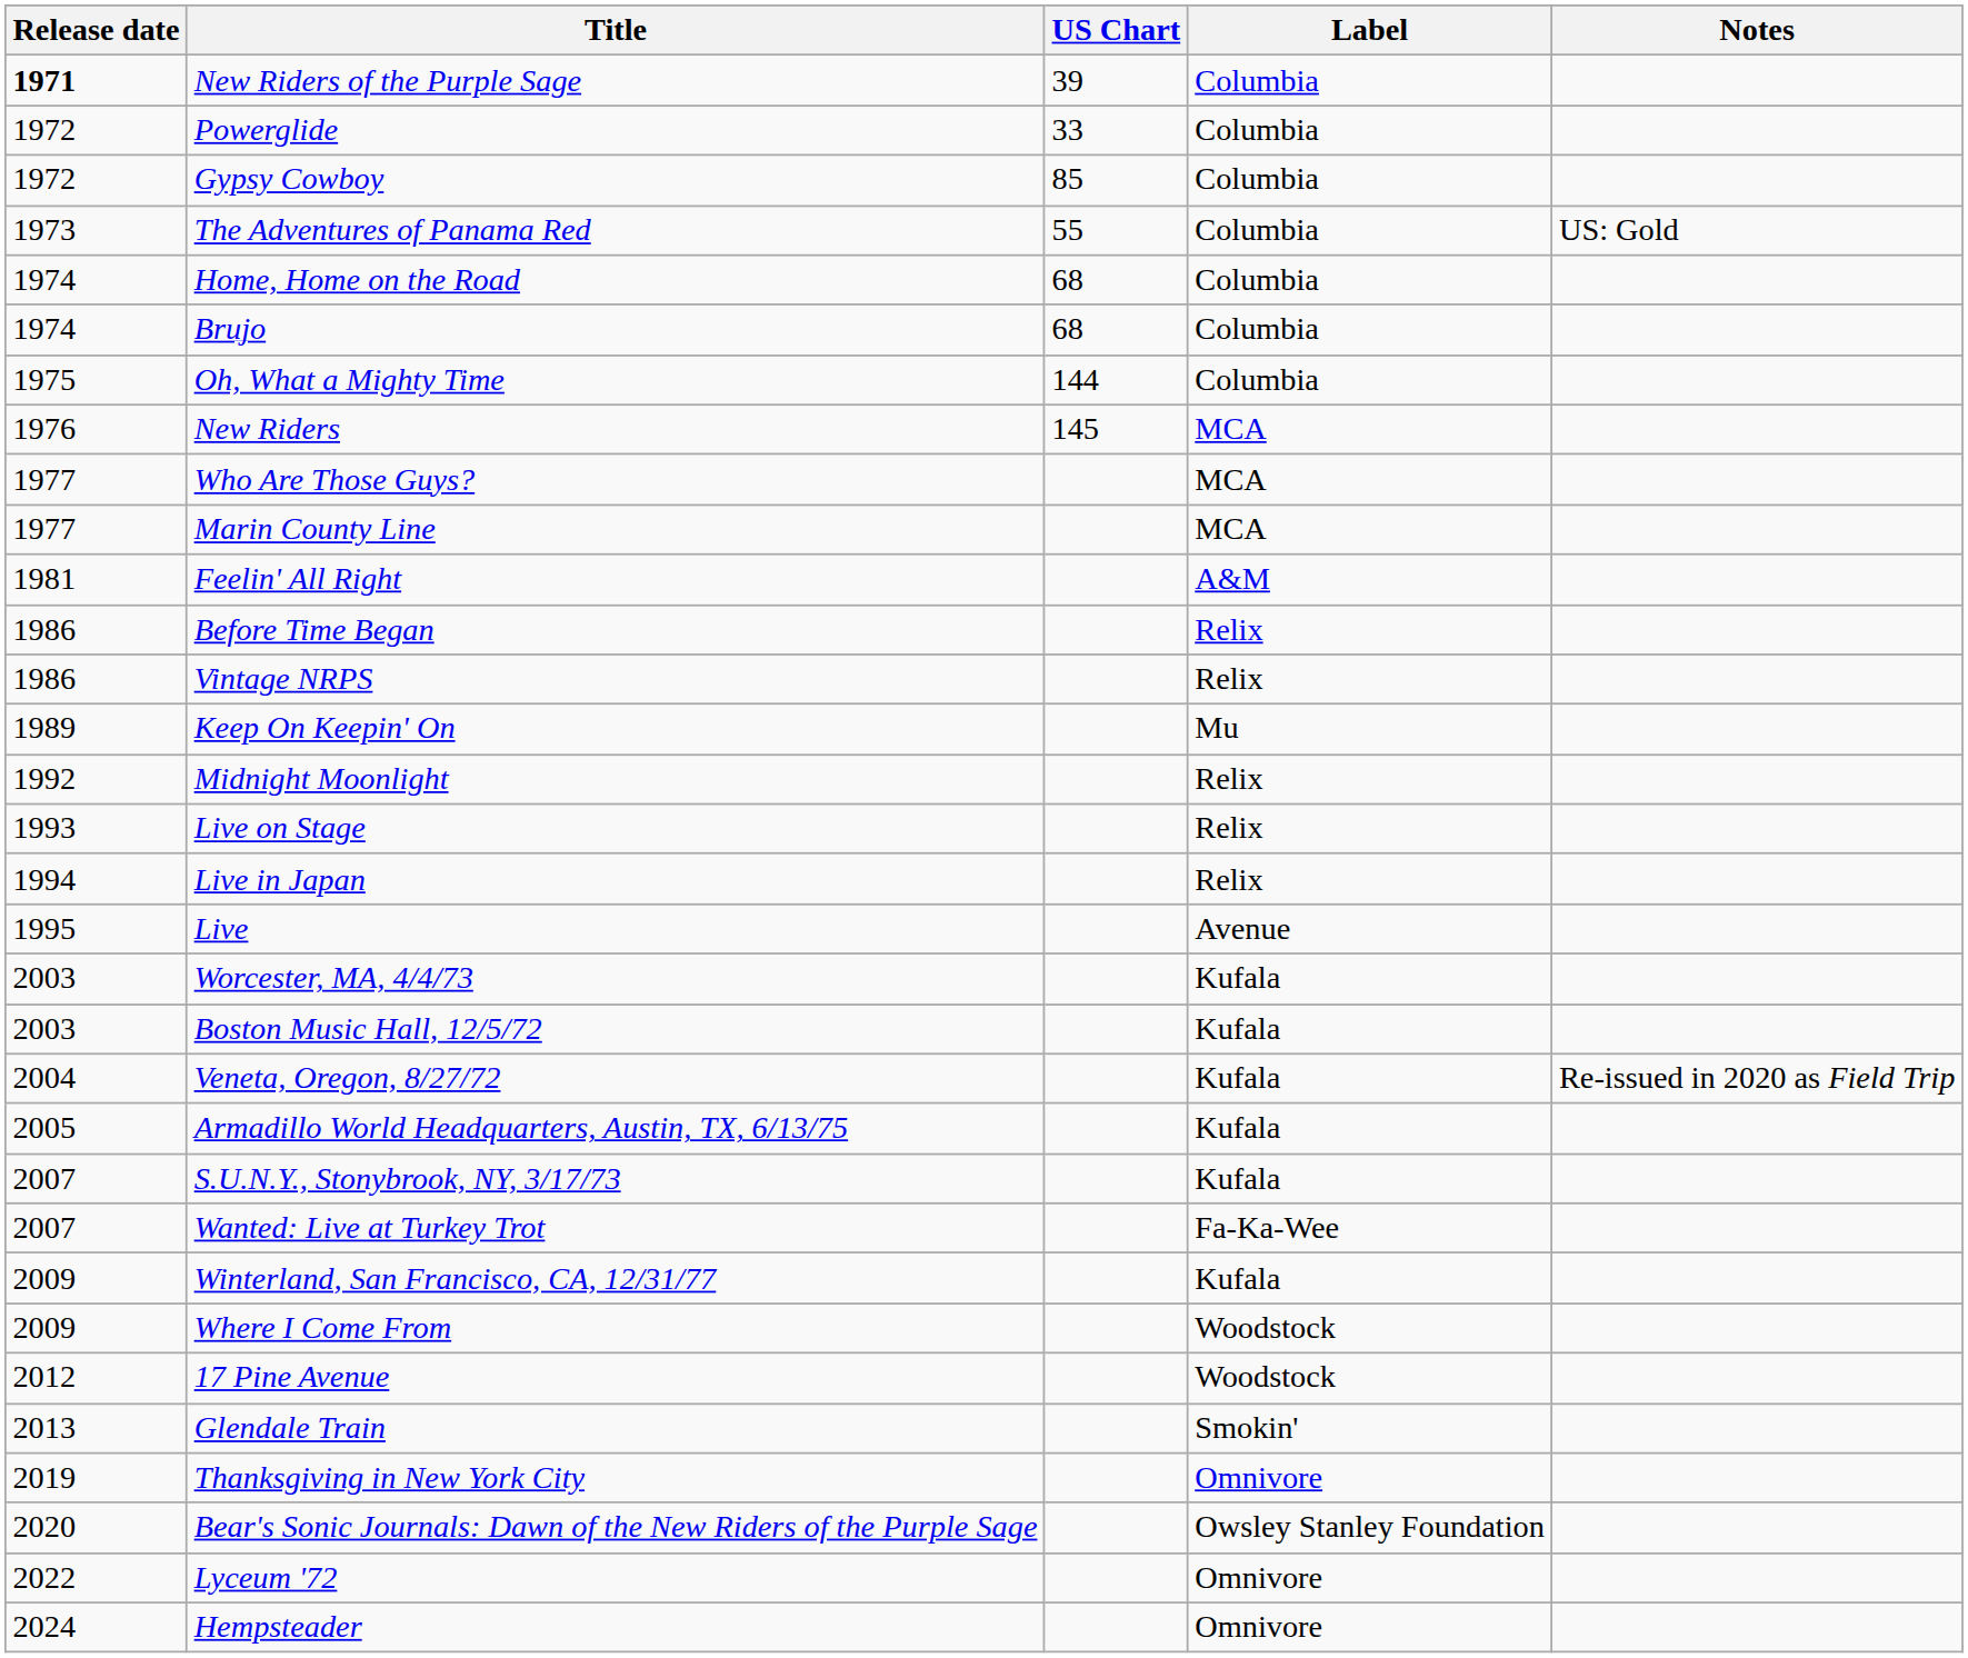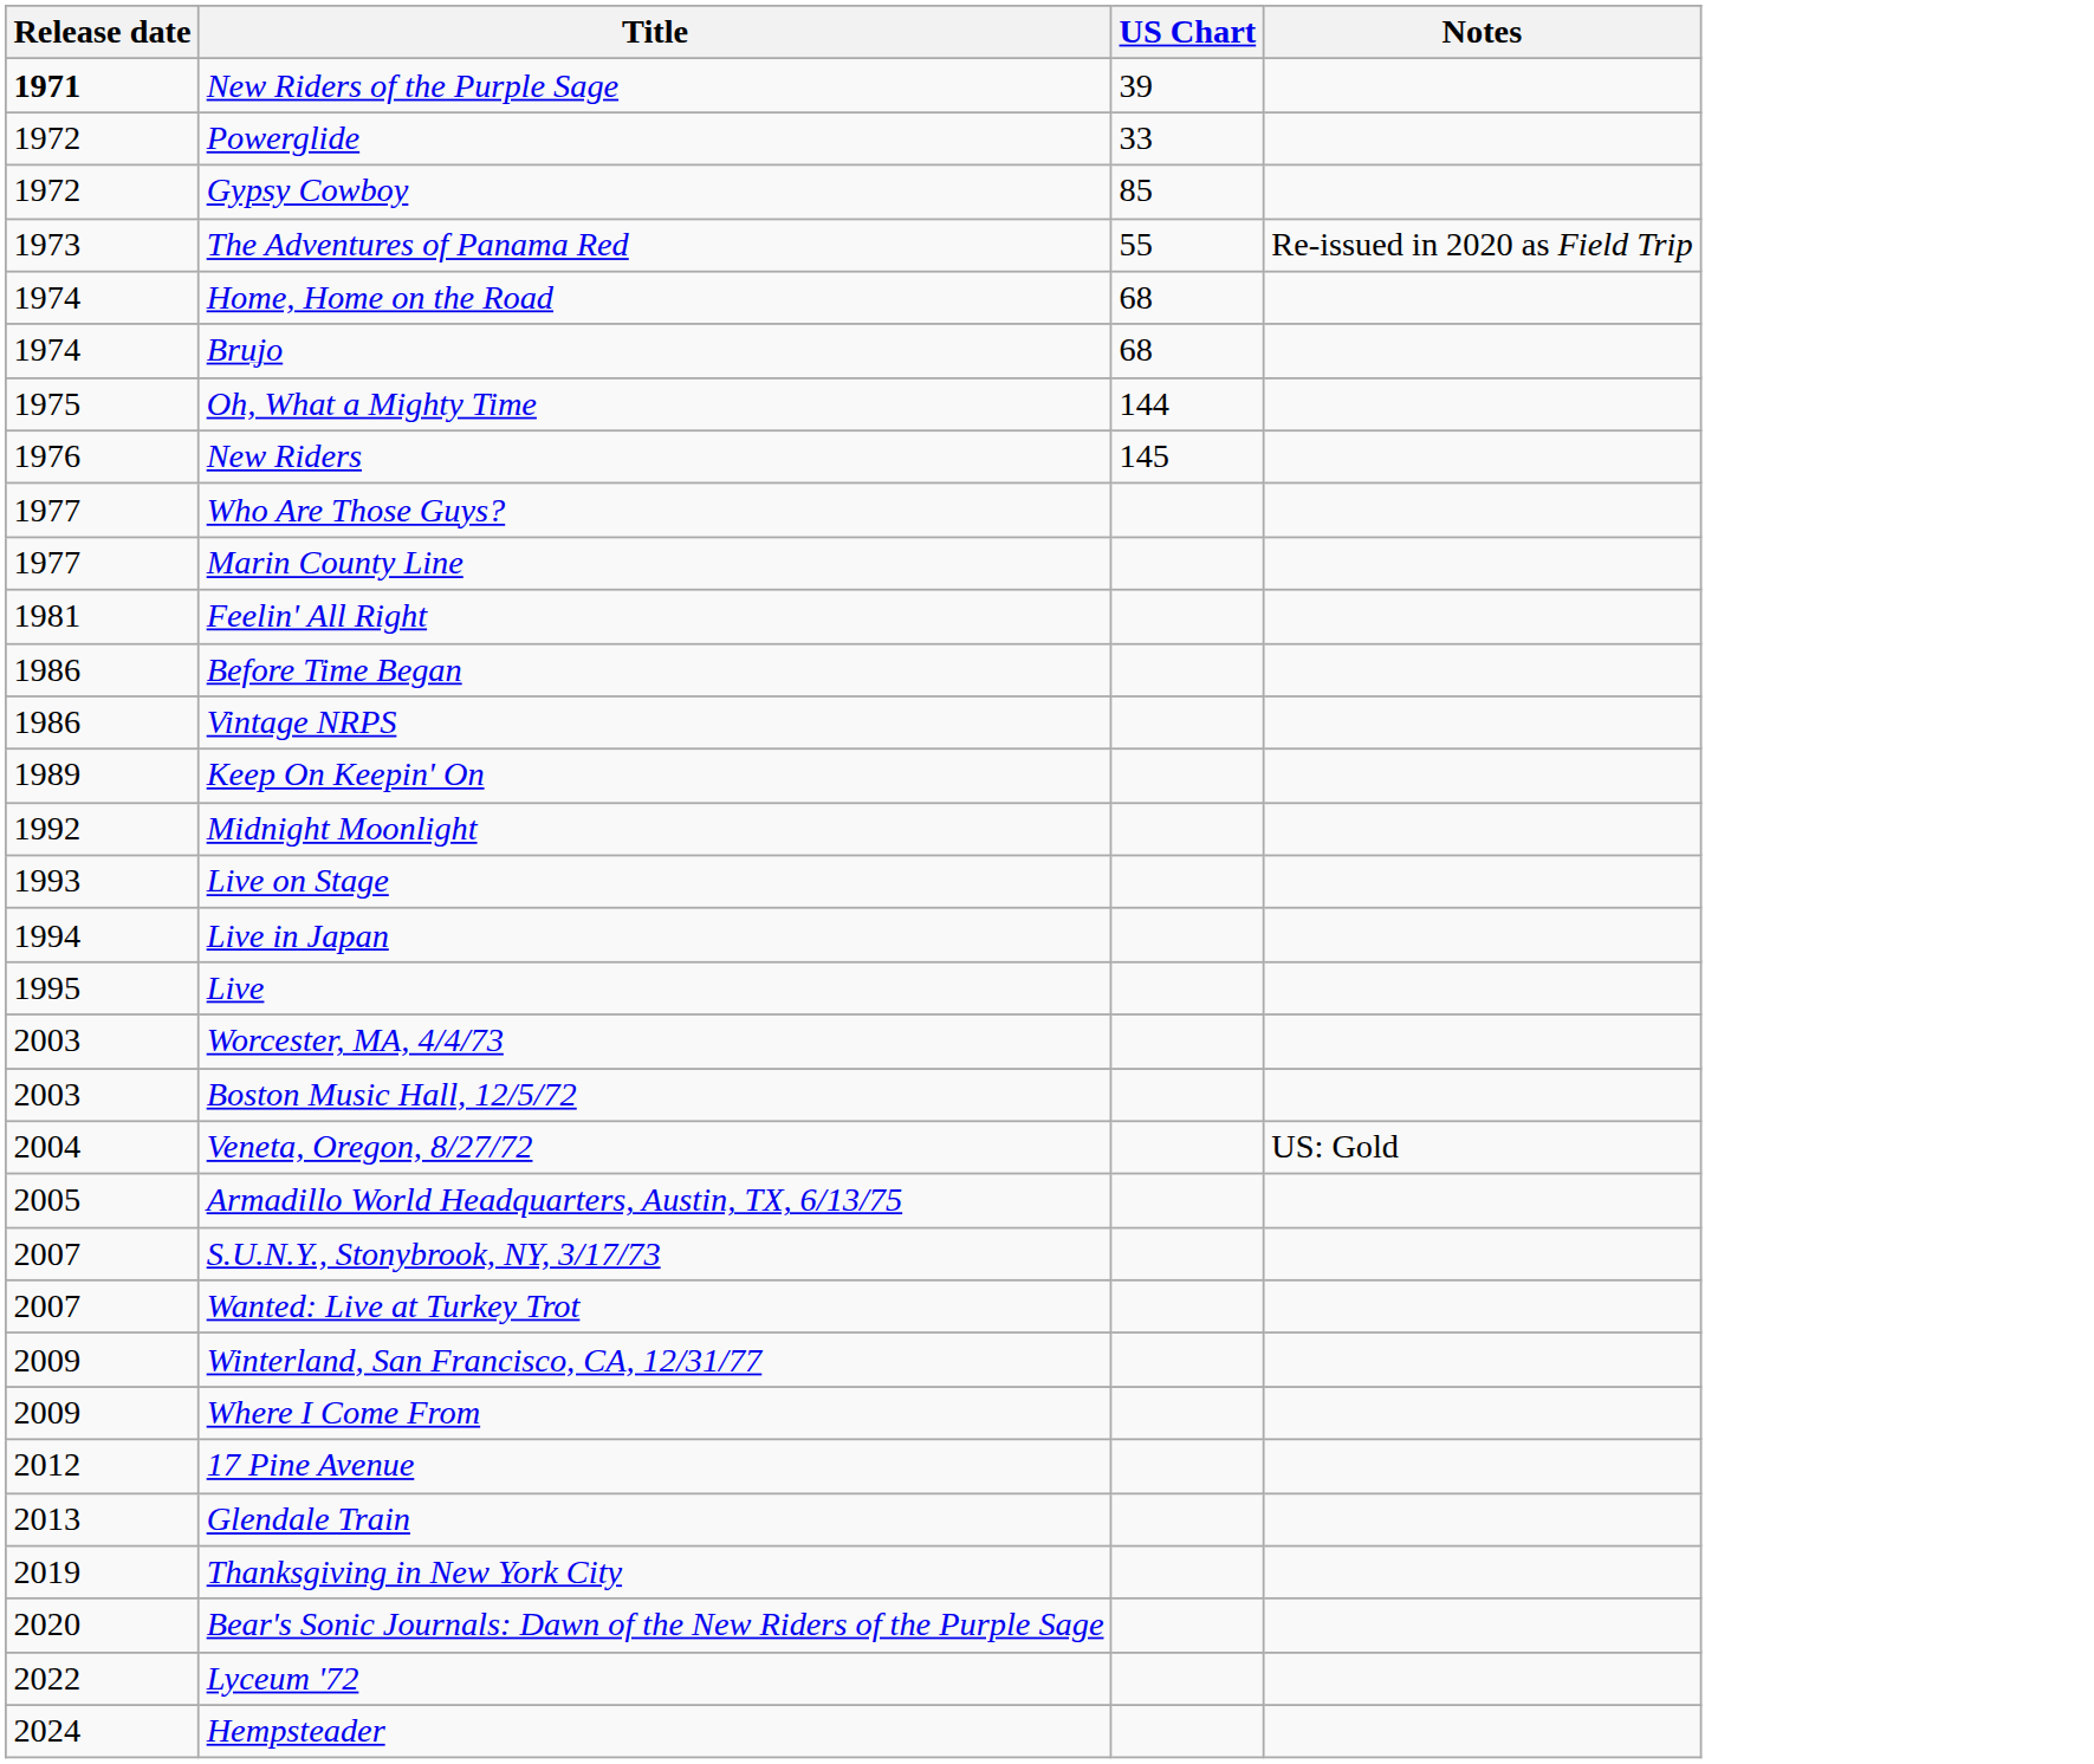- column: Label | Columbia | Columbia | Columbia | Columbia | Columbia | Columbia | Columbia | MCA | MCA | MCA | A&M | Relix | Relix | Mu | Relix | Relix | Relix | Avenue | Kufala | Kufala | Kufala | Kufala | Kufala | Fa-Ka-Wee | Kufala | Woodstock | Woodstock | Smokin' | Omnivore | Owsley Stanley Foundation | Omnivore | Omnivore
The Adventures of Panama Red | Notes: US: Gold -> Re-issued in 2020 as Field Trip
Veneta, Oregon, 8/27/72 | Notes: Re-issued in 2020 as Field Trip -> US: Gold
